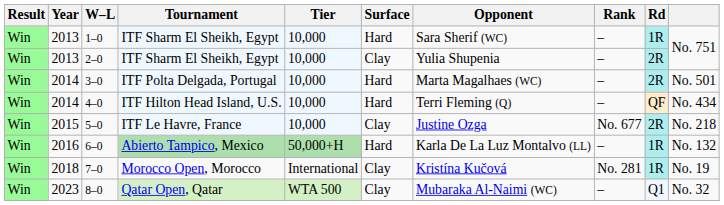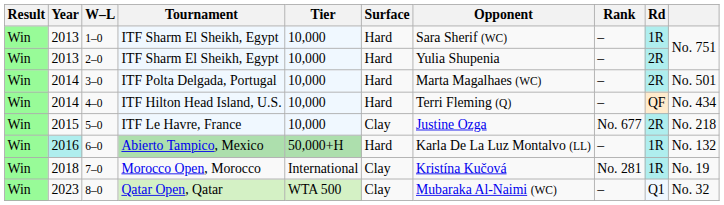2–0 | Surface: Clay -> Hard
6–0 | Year: no background -> paleturquoise background
